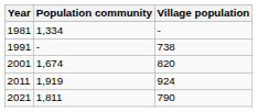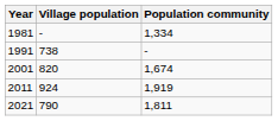columns swapped: Village population <-> Population community
